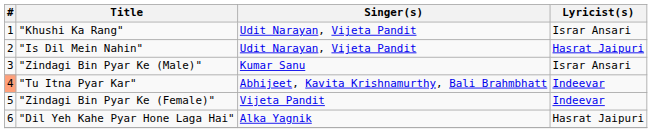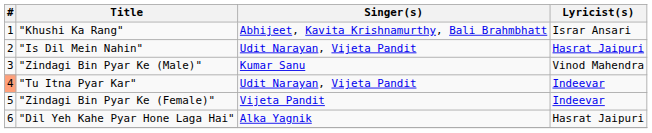"Khushi Ka Rang" | Singer(s): Udit Narayan, Vijeta Pandit -> Abhijeet, Kavita Krishnamurthy, Bali Brahmbhatt
"Zindagi Bin Pyar Ke (Male)" | Lyricist(s): Israr Ansari -> Vinod Mahendra
"Tu Itna Pyar Kar" | Singer(s): Abhijeet, Kavita Krishnamurthy, Bali Brahmbhatt -> Udit Narayan, Vijeta Pandit
